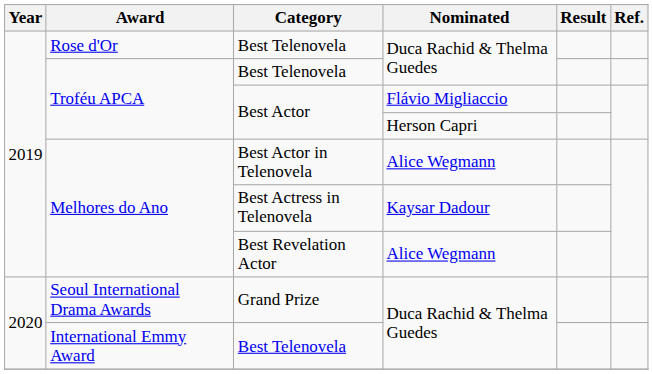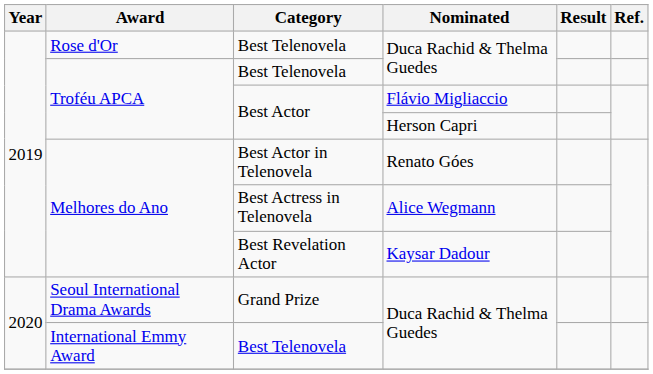Best Actor in Telenovela | Nominated: Alice Wegmann -> Renato Góes
Best Actress in Telenovela | Nominated: Kaysar Dadour -> Alice Wegmann
Best Revelation Actor | Nominated: Alice Wegmann -> Kaysar Dadour
